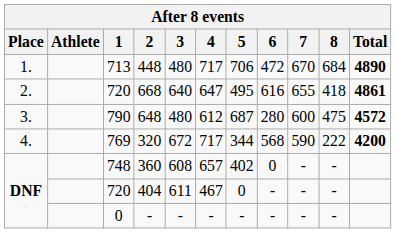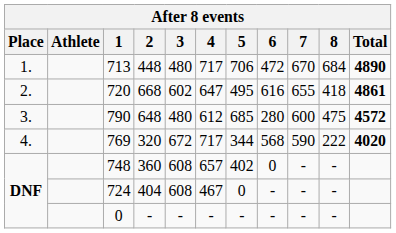668 | 3: 640 -> 602
648 | 5: 687 -> 685
320 | Total: 4200 -> 4020
404 | 1: 720 -> 724
404 | 3: 611 -> 608
